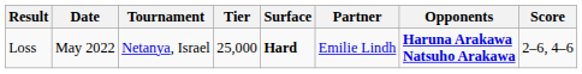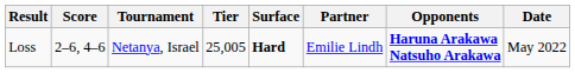columns swapped: Date <-> Score
Loss | Tier: 25,000 -> 25,005
